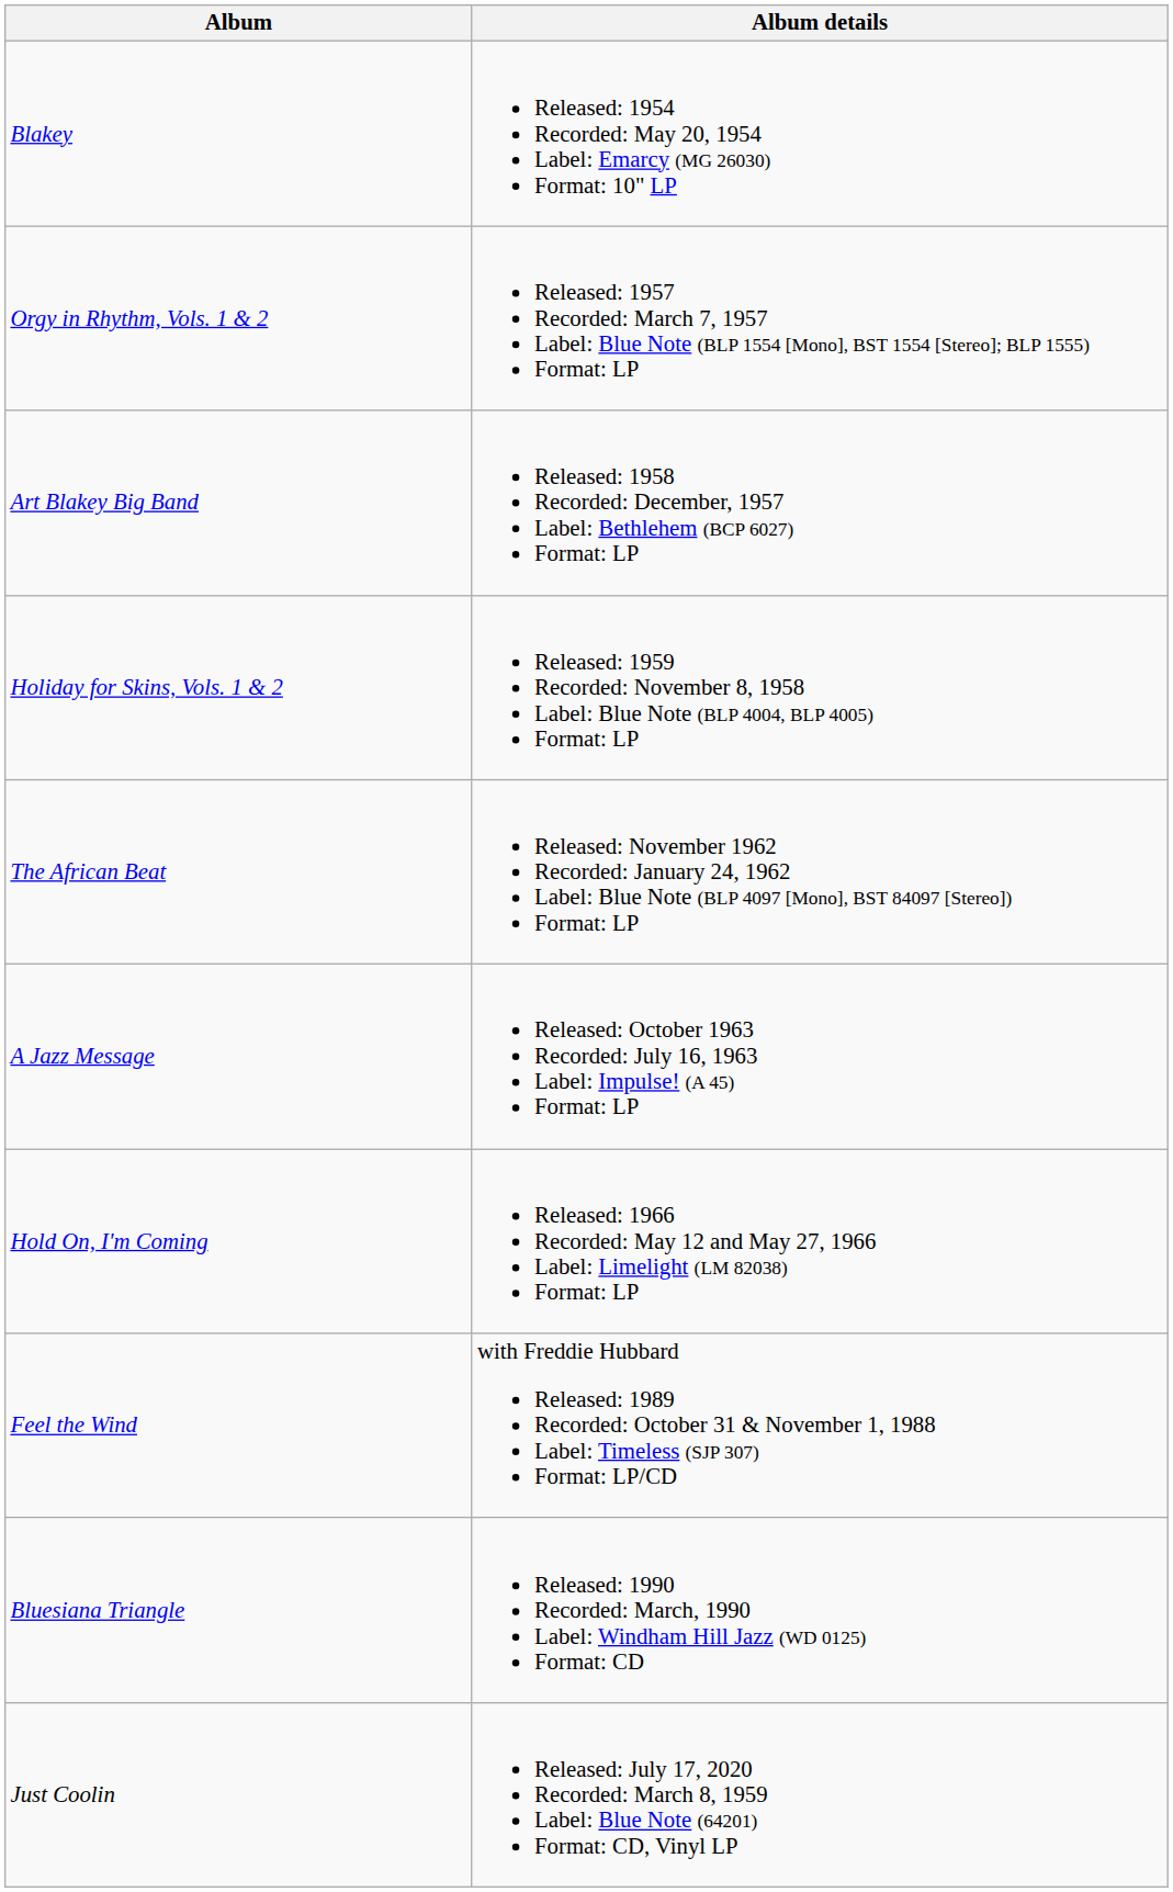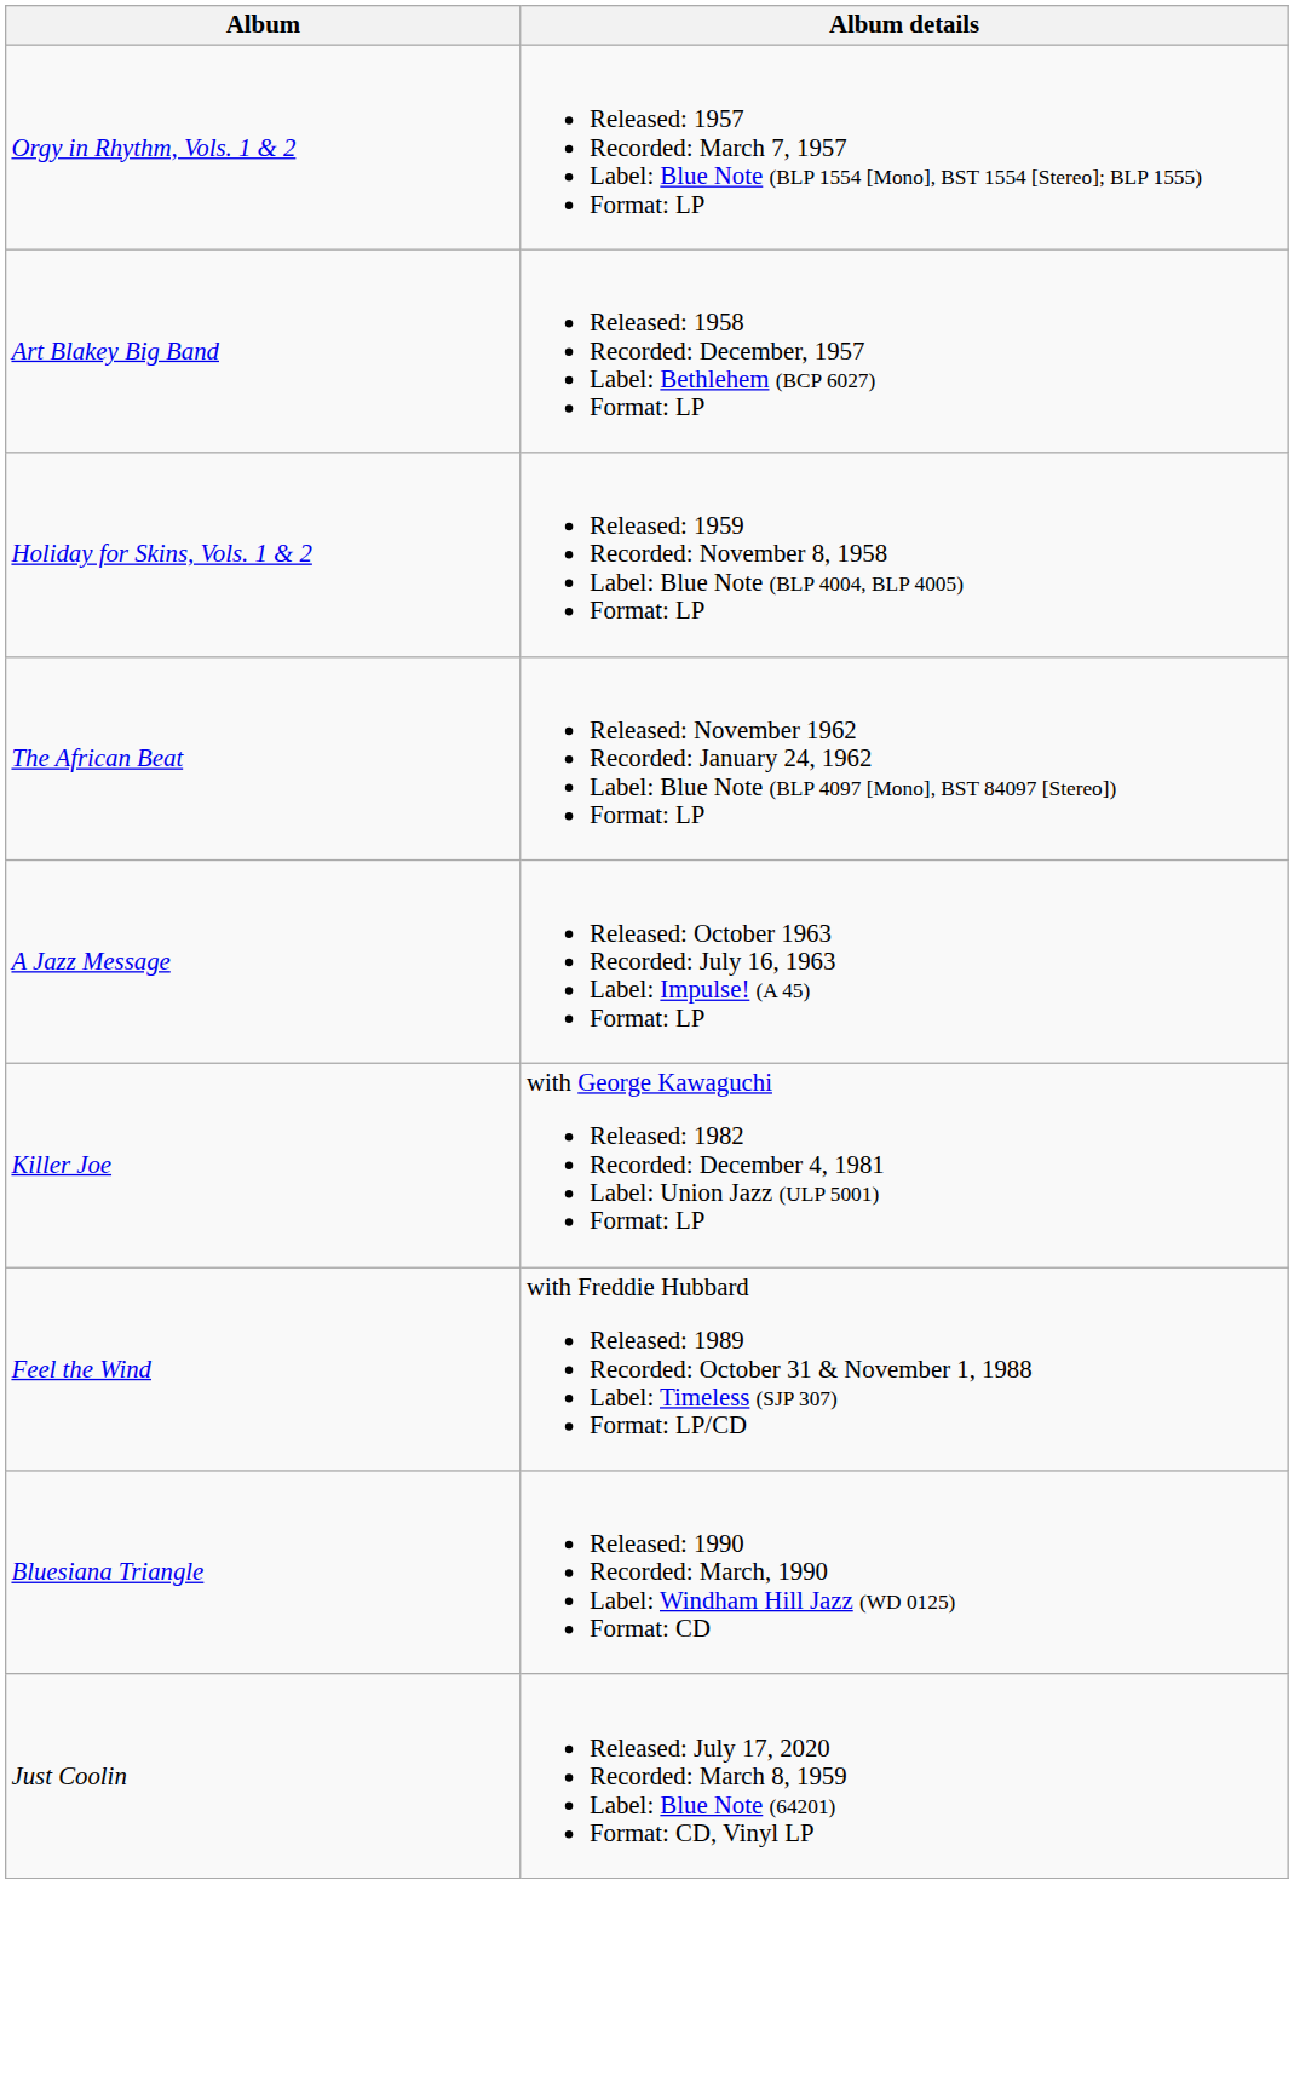- row: Blakey | Released: 1954 Recorded: May 20, 1954 Label: Emarcy (MG 26030) Format: 10" LP
- row: Hold On, I'm Coming | Released: 1966 Recorded: May 12 and May 27, 1966 Label: Limelight (LM 82038) Format: LP
+ row: Killer Joe | with George Kawaguchi Released: 1982 Recorded: December 4, 1981 Label: Union Jazz (ULP 5001) Format: LP
